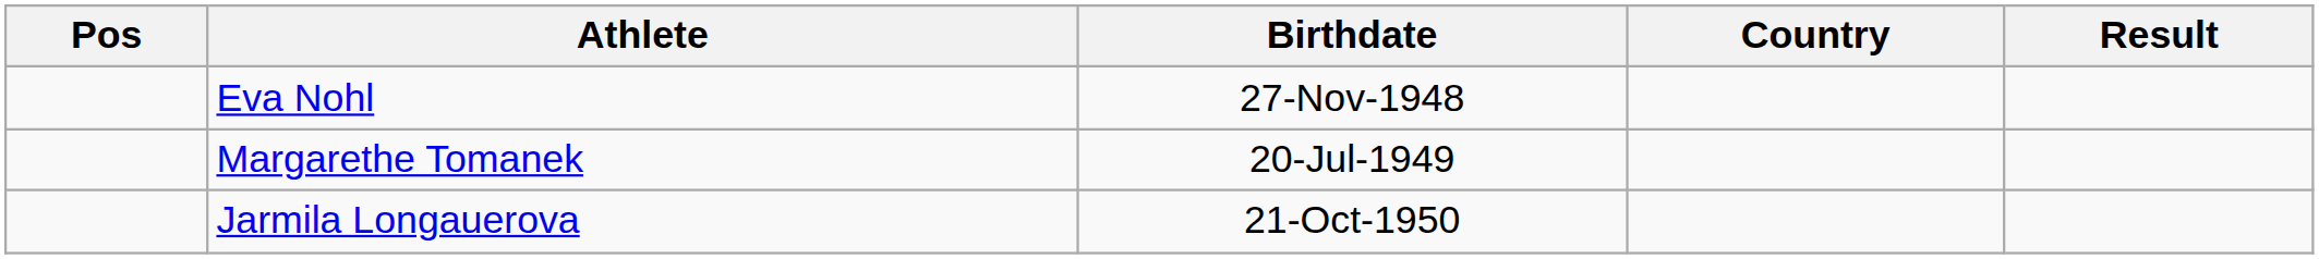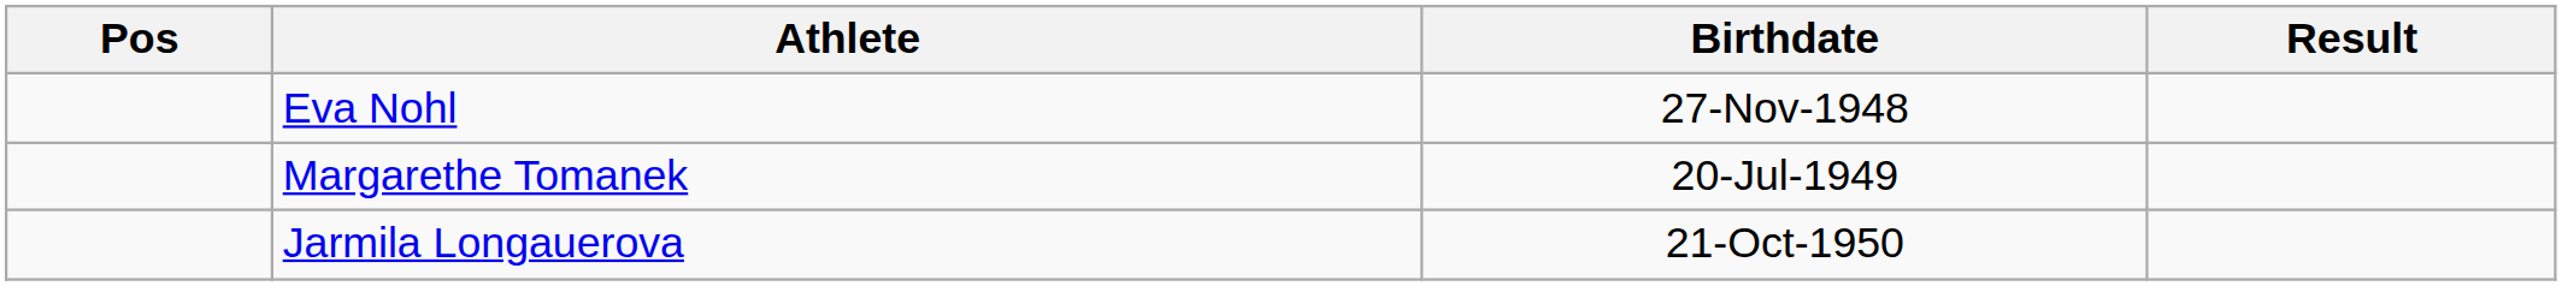- column: Country
